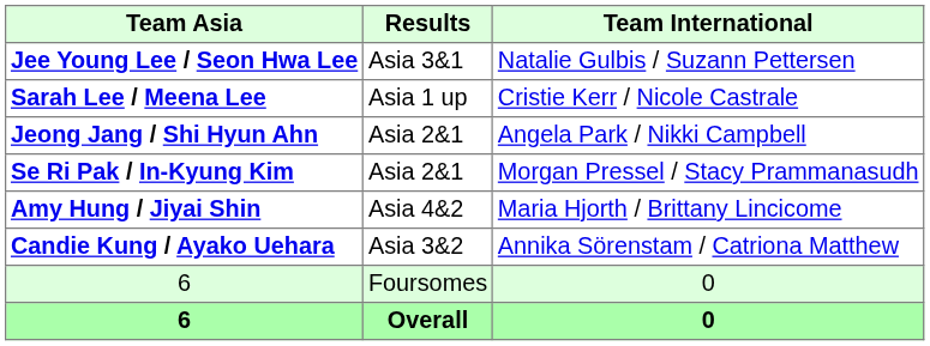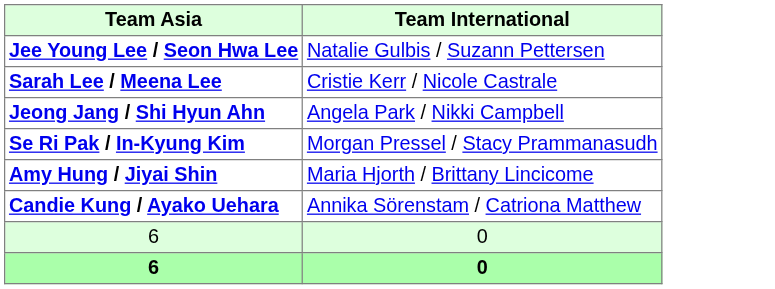- column: Results | Asia 3&1 | Asia 1 up | Asia 2&1 | Asia 2&1 | Asia 4&2 | Asia 3&2 | Foursomes | Overall
